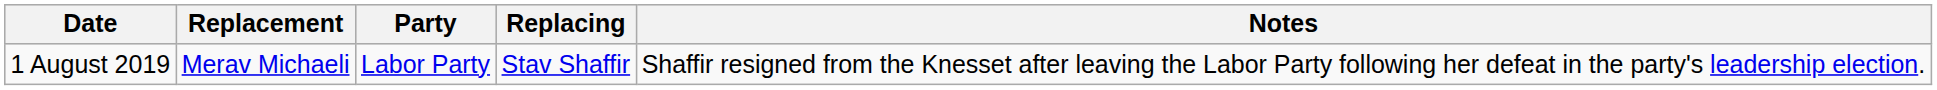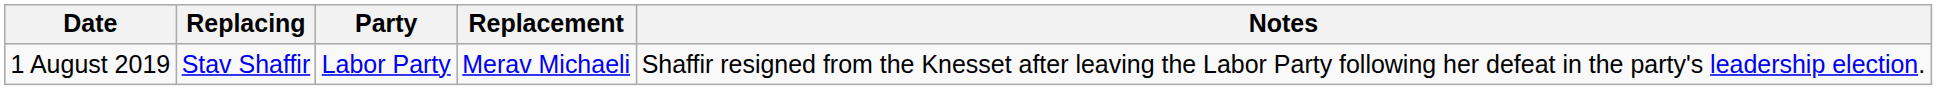columns swapped: Replacement <-> Replacing
